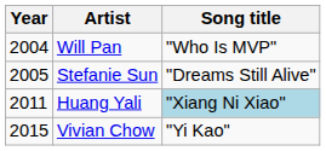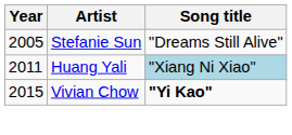- row: 2004 | Will Pan | "Who Is MVP"
Vivian Chow | Song title: normal -> bold
